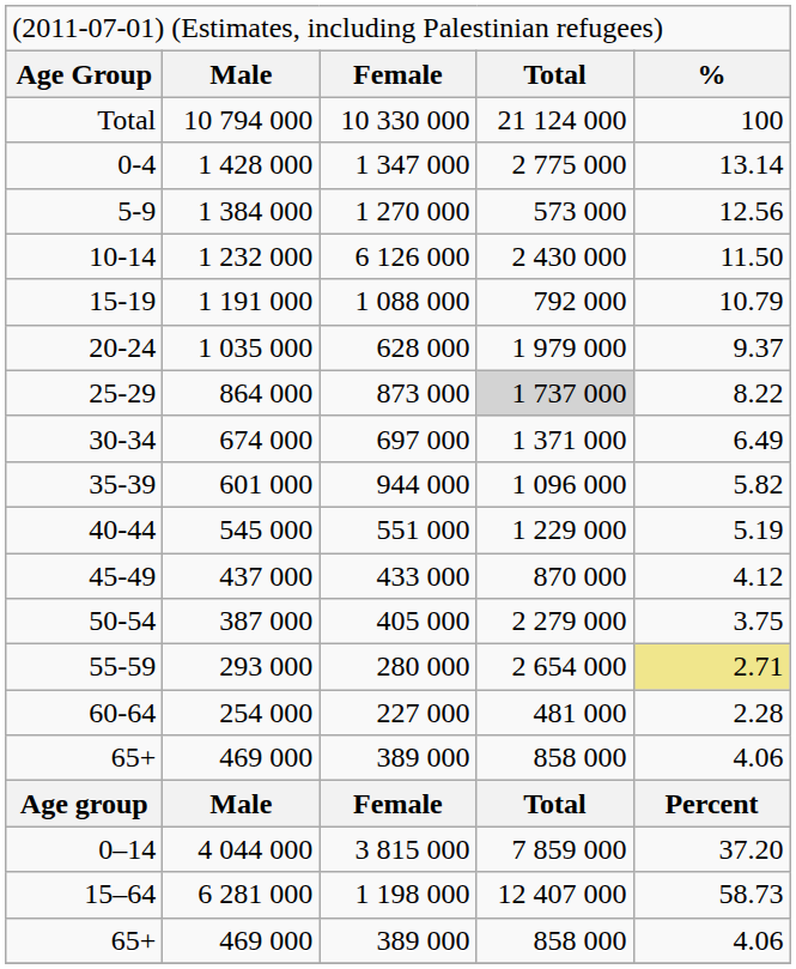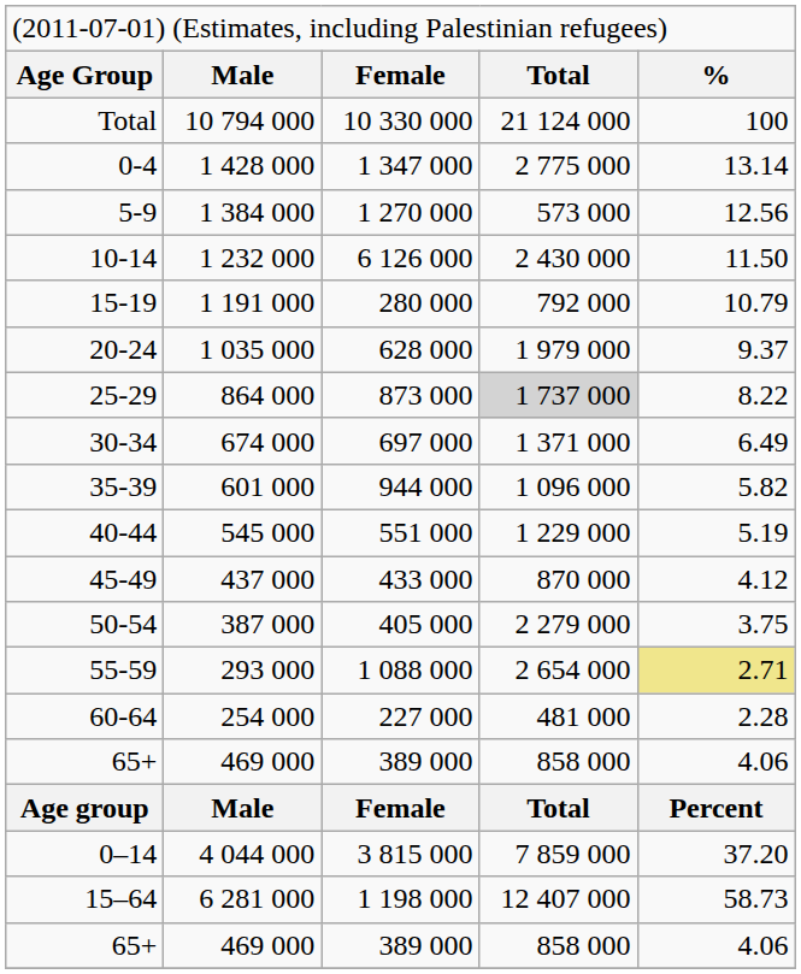15-19 | column 3: 1 088 000 -> 280 000
55-59 | column 3: 280 000 -> 1 088 000
